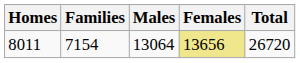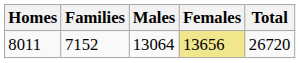8011 | Families: 7154 -> 7152
